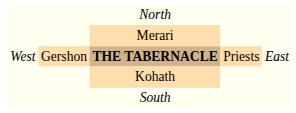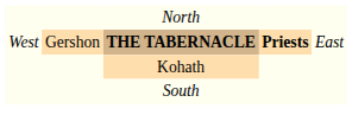- row: Merari
THE TABERNACLE | column 4: normal -> bold
